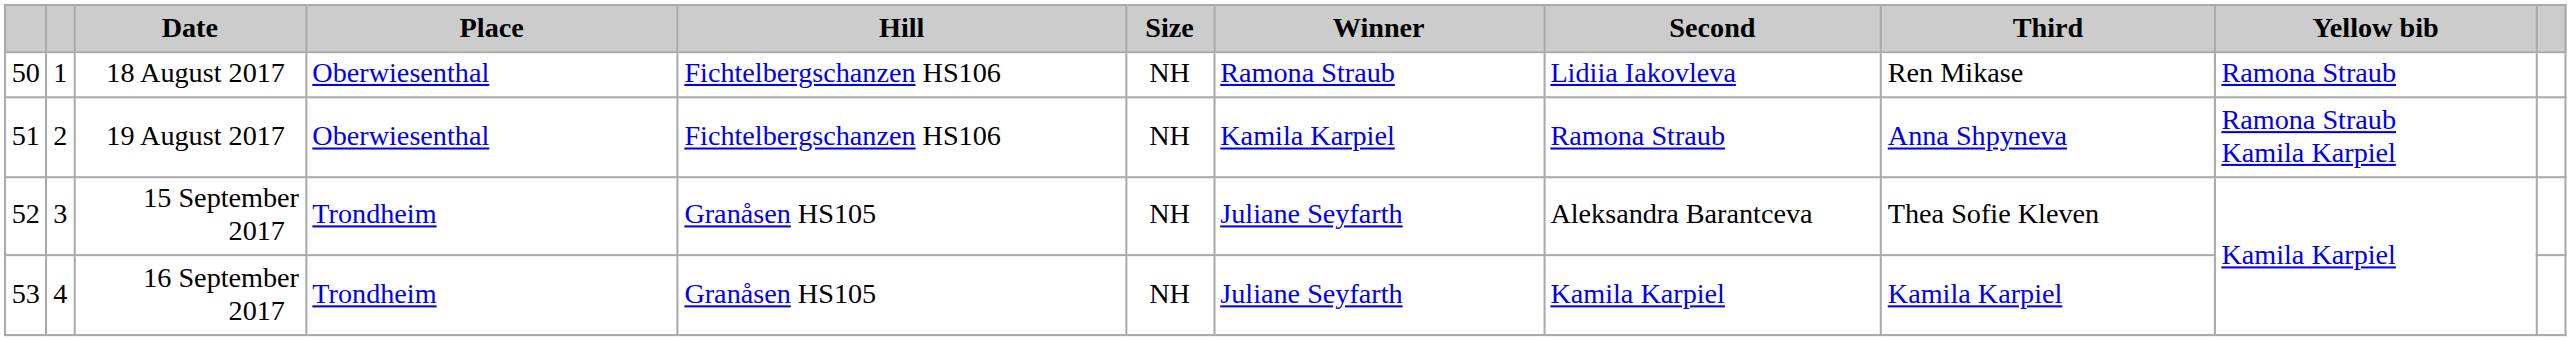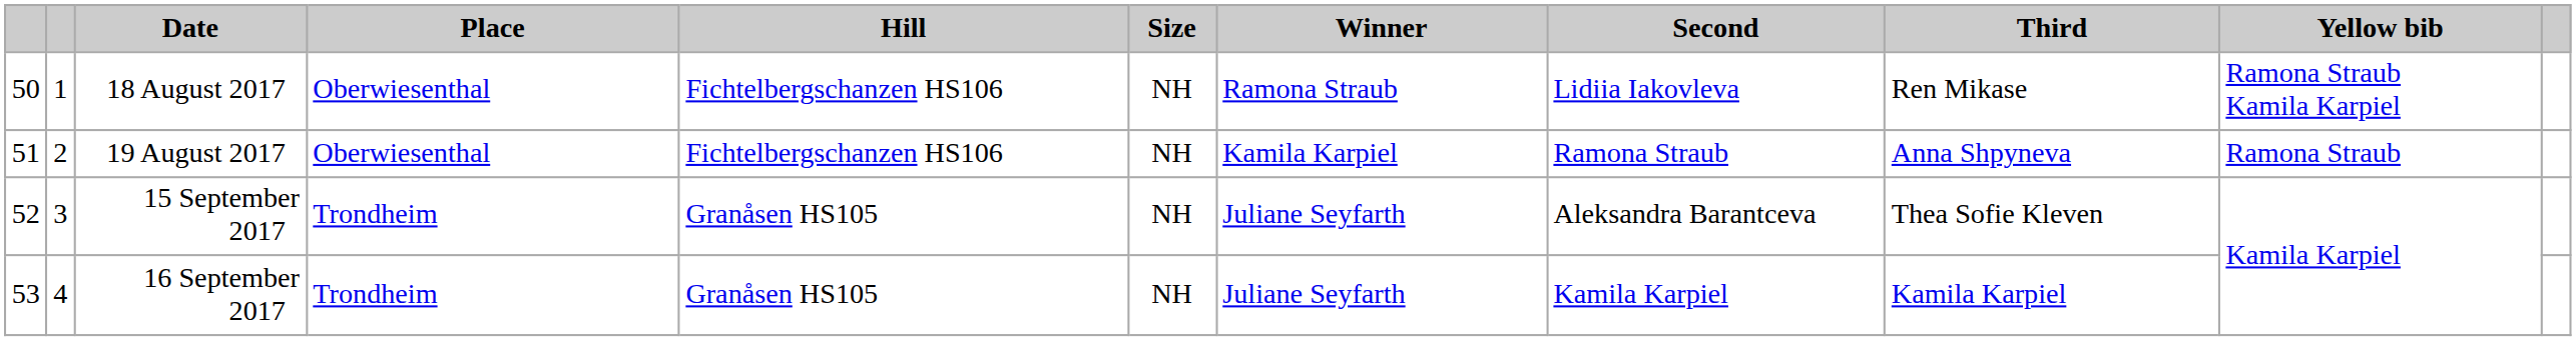18 August 2017 | Yellow bib: Ramona Straub -> Ramona Straub Kamila Karpiel
19 August 2017 | Yellow bib: Ramona Straub Kamila Karpiel -> Ramona Straub
